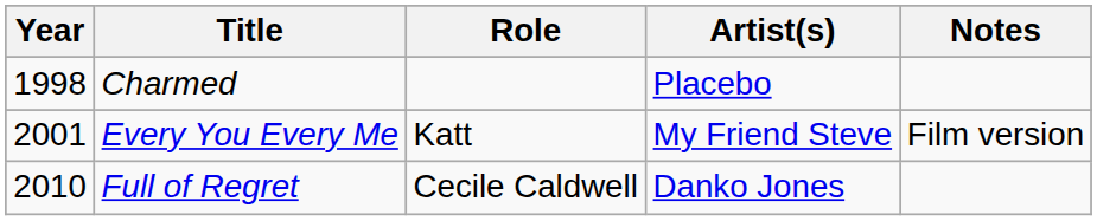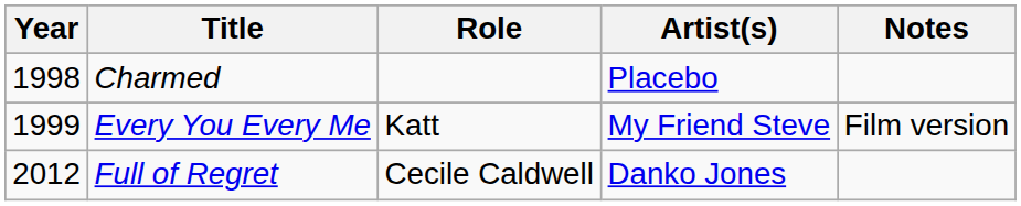Every You Every Me | Year: 2001 -> 1999
Full of Regret | Year: 2010 -> 2012
